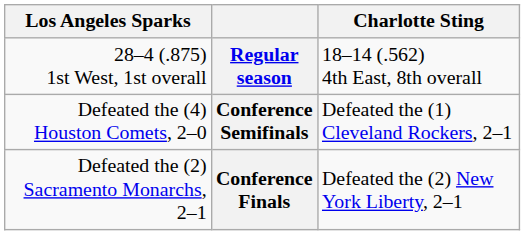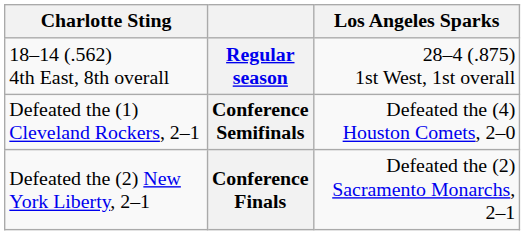columns swapped: Los Angeles Sparks <-> Charlotte Sting
